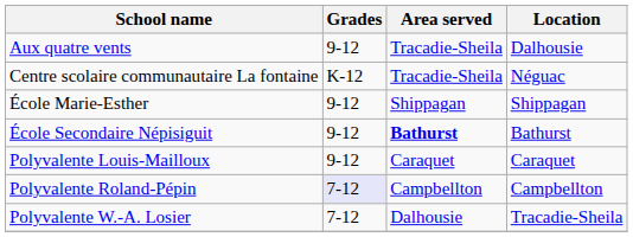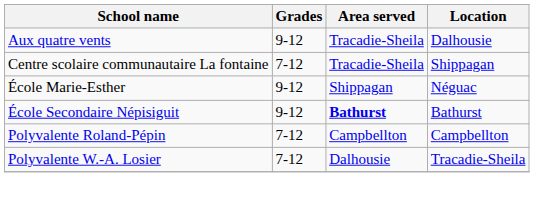Centre scolaire communautaire La fontaine | Grades: K-12 -> 7-12
Centre scolaire communautaire La fontaine | Location: Néguac -> Shippagan
École Marie-Esther | Location: Shippagan -> Néguac
- row: Polyvalente Louis-Mailloux | 9-12 | Caraquet | Caraquet
Polyvalente Roland-Pépin | Grades: lavender background -> no background
